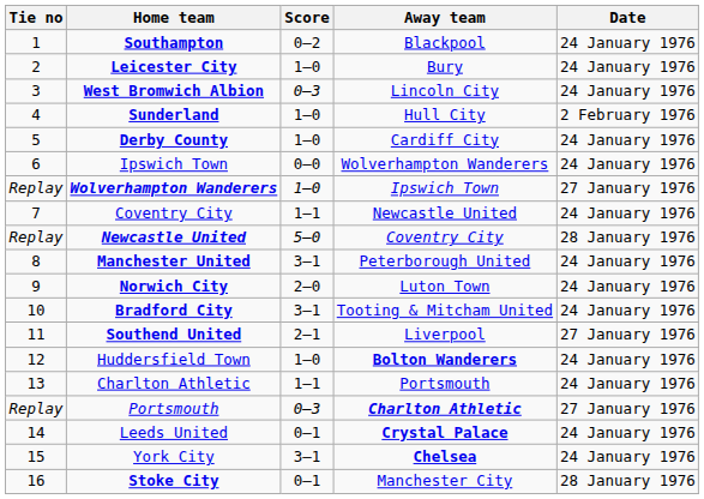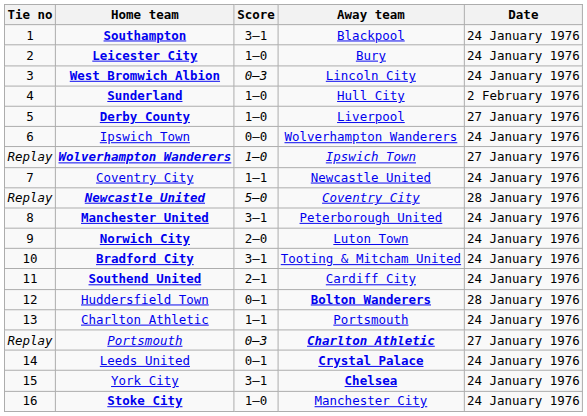Southampton | Score: 0–2 -> 3–1
Derby County | Away team: Cardiff City -> Liverpool
Derby County | Date: 24 January 1976 -> 27 January 1976
Southend United | Away team: Liverpool -> Cardiff City
Southend United | Date: 27 January 1976 -> 24 January 1976
Huddersfield Town | Score: 1–0 -> 0–1
Huddersfield Town | Date: 24 January 1976 -> 28 January 1976
Stoke City | Score: 0–1 -> 1–0
Stoke City | Date: 28 January 1976 -> 24 January 1976
